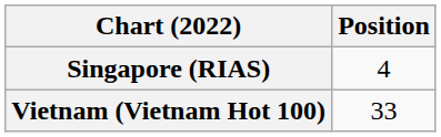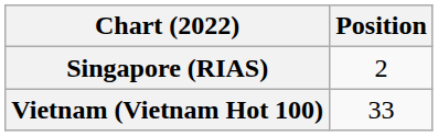Singapore (RIAS) | Position: 4 -> 2
